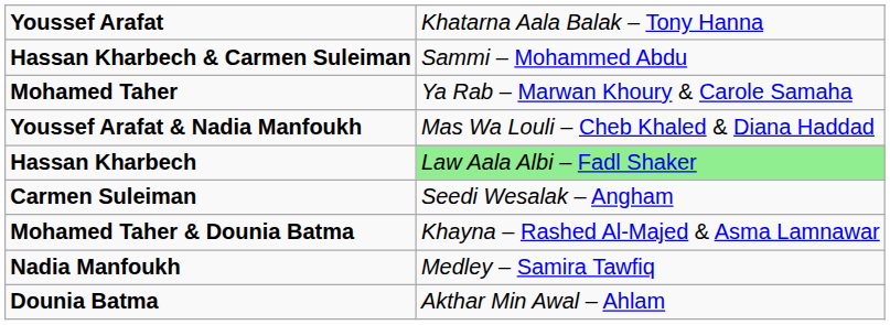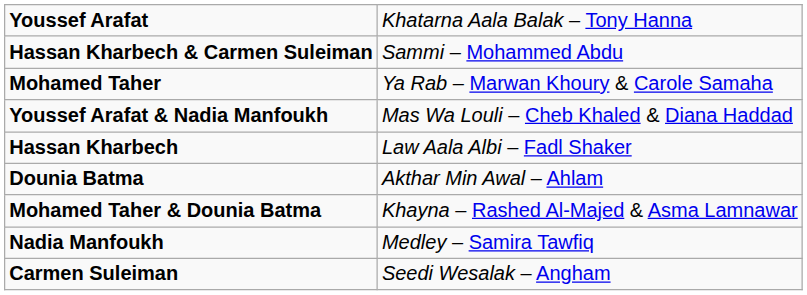Hassan Kharbech | column 2: lightgreen background -> no background
rows swapped: Carmen Suleiman <-> Dounia Batma
